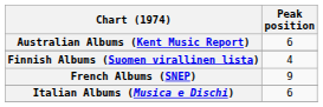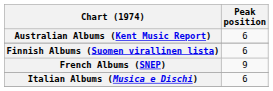Finnish Albums (Suomen virallinen lista) | Peak position: 4 -> 6
